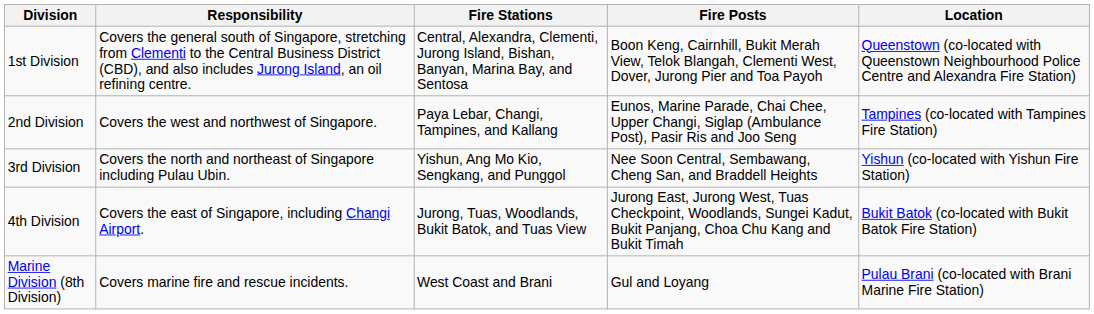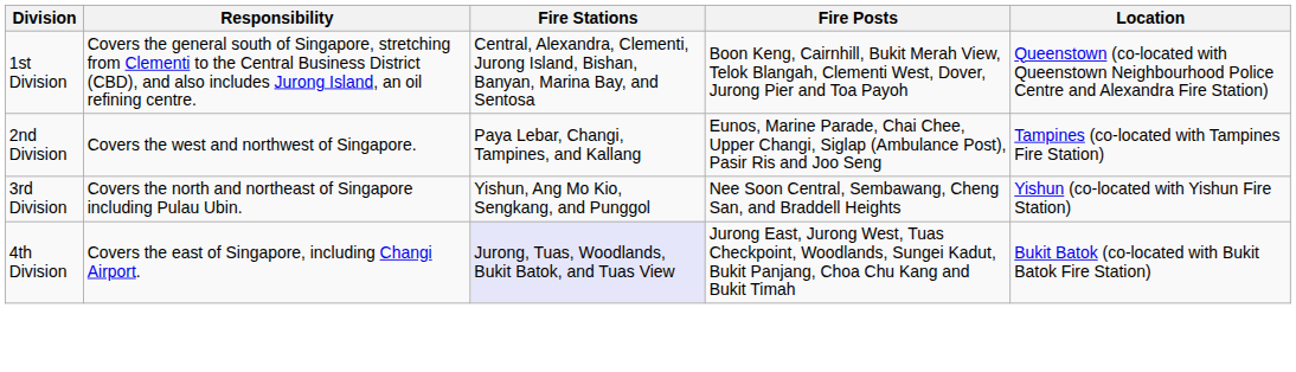4th Division | Fire Stations: no background -> lavender background
- row: Marine Division (8th Division) | Covers marine fire and rescue incidents. | West Coast and Brani | Gul and Loyang | Pulau Brani (co-located with Brani Marine Fire Station)
